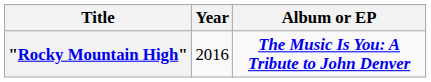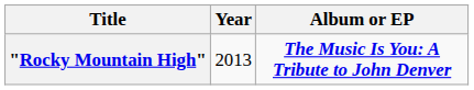"Rocky Mountain High" | Year: 2016 -> 2013
